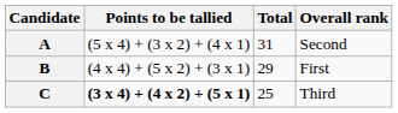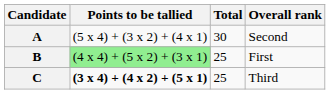A | Total: 31 -> 30
B | Points to be tallied: no background -> lightgreen background
B | Total: 29 -> 25
